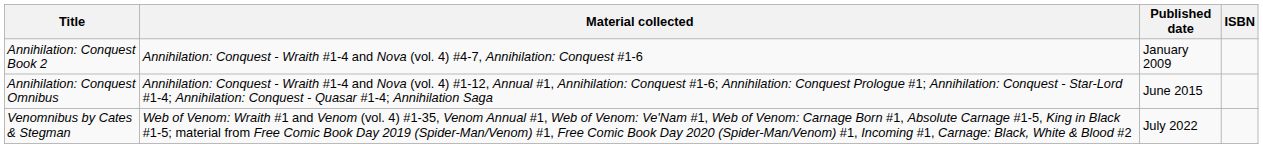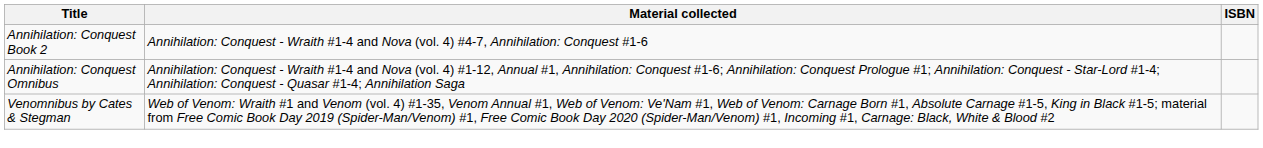- column: Published date | January 2009 | June 2015 | July 2022
